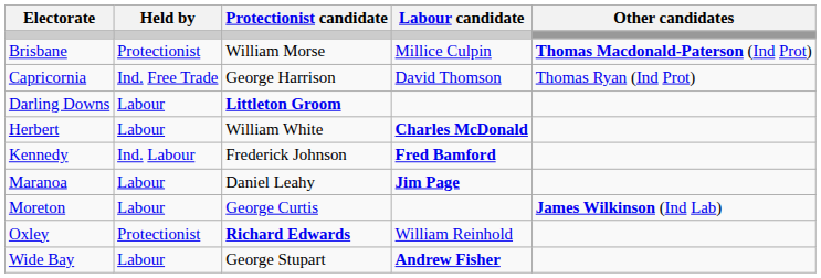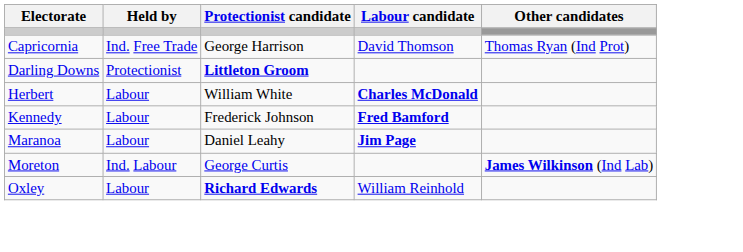- row: Brisbane | Protectionist | William Morse | Millice Culpin | Thomas Macdonald-Paterson (Ind Prot)
Darling Downs | Held by: Labour -> Protectionist
Kennedy | Held by: Ind. Labour -> Labour
Moreton | Held by: Labour -> Ind. Labour
Oxley | Held by: Protectionist -> Labour
- row: Wide Bay | Labour | George Stupart | Andrew Fisher
